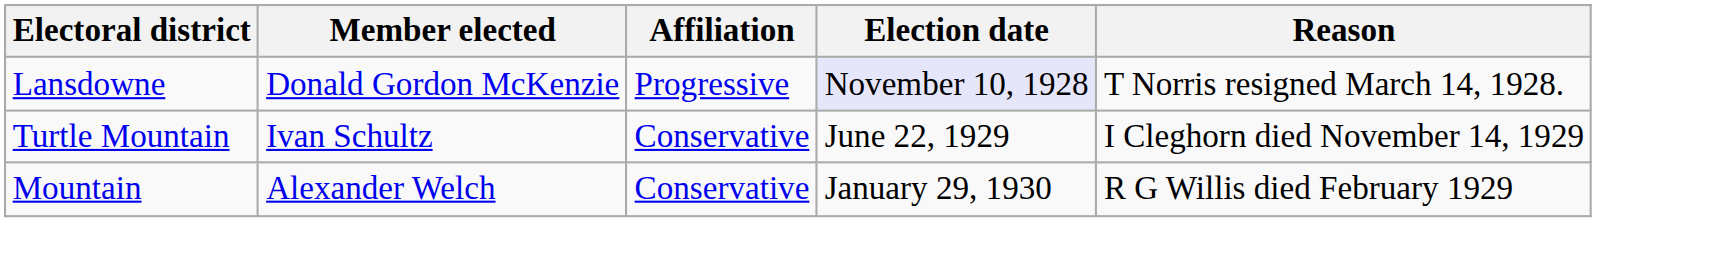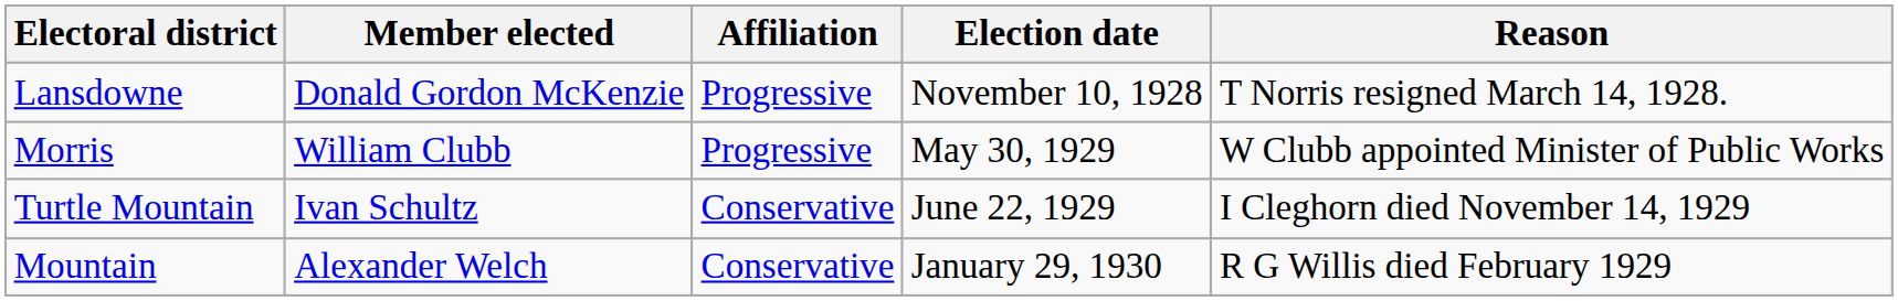Lansdowne | Election date: lavender background -> no background
+ row: Morris | William Clubb | Progressive | May 30, 1929 | W Clubb appointed Minister of Public Works
